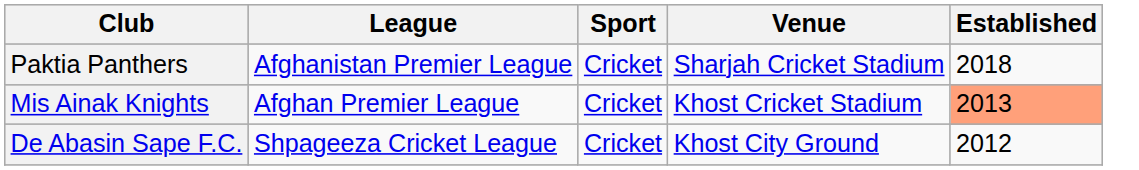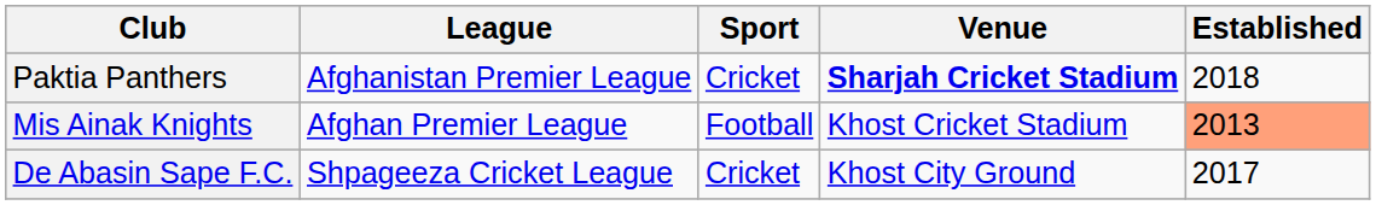Paktia Panthers | Venue: normal -> bold
Mis Ainak Knights | Sport: Cricket -> Football
De Abasin Sape F.C. | Established: 2012 -> 2017
